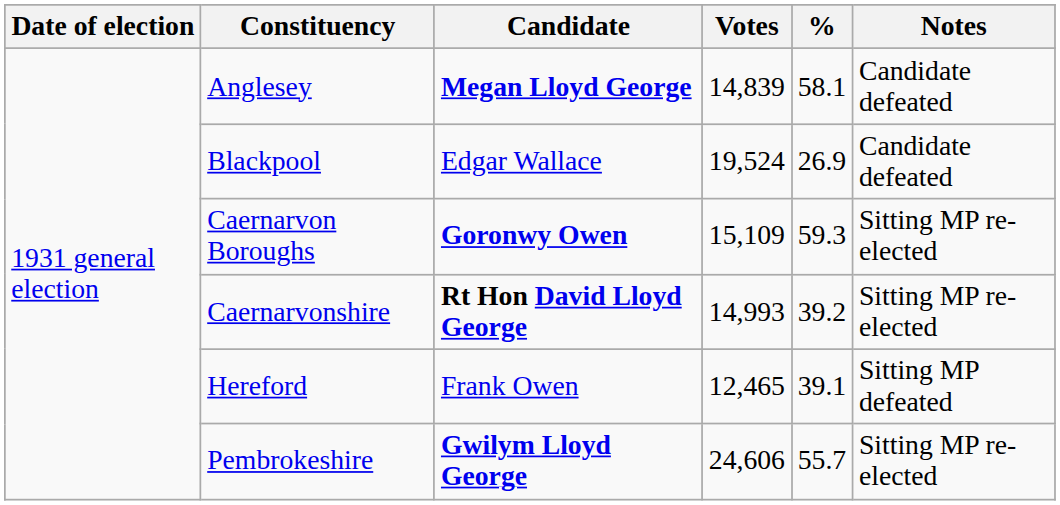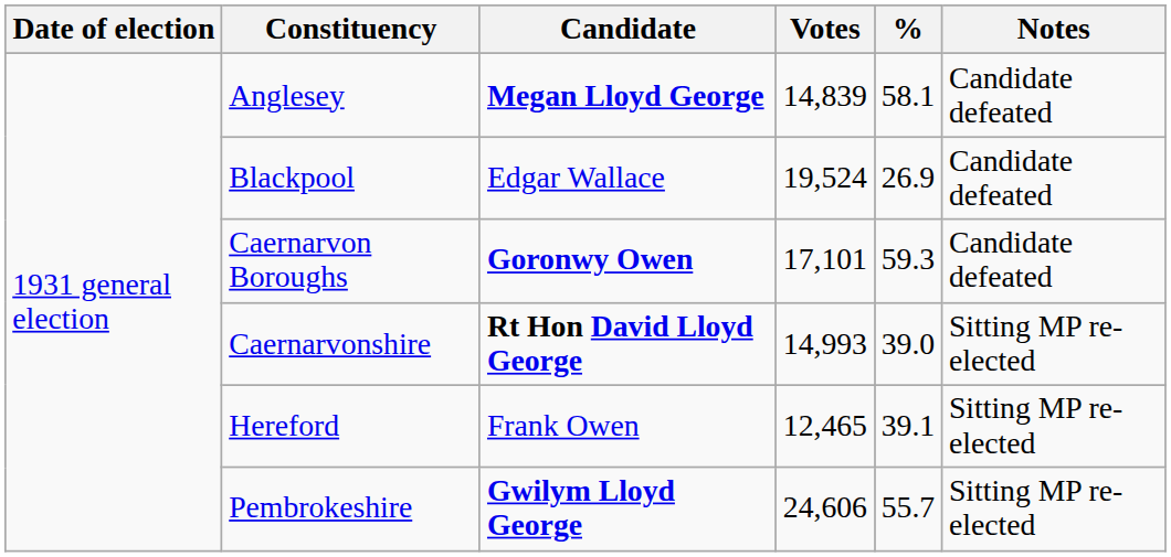Caernarvon Boroughs | Votes: 15,109 -> 17,101
Caernarvon Boroughs | Notes: Sitting MP re-elected -> Candidate defeated
Caernarvonshire | %: 39.2 -> 39.0
Hereford | Notes: Sitting MP defeated -> Sitting MP re-elected
